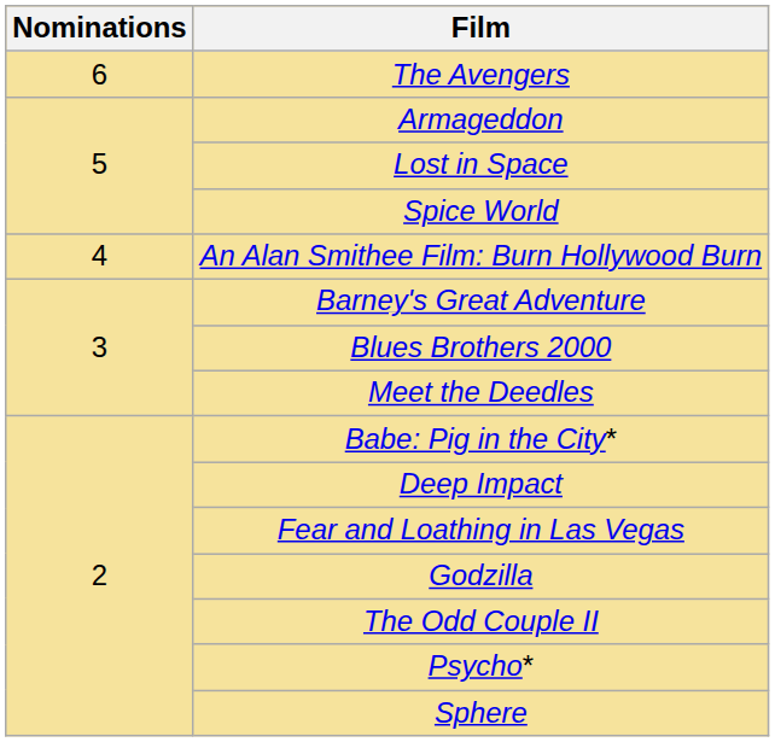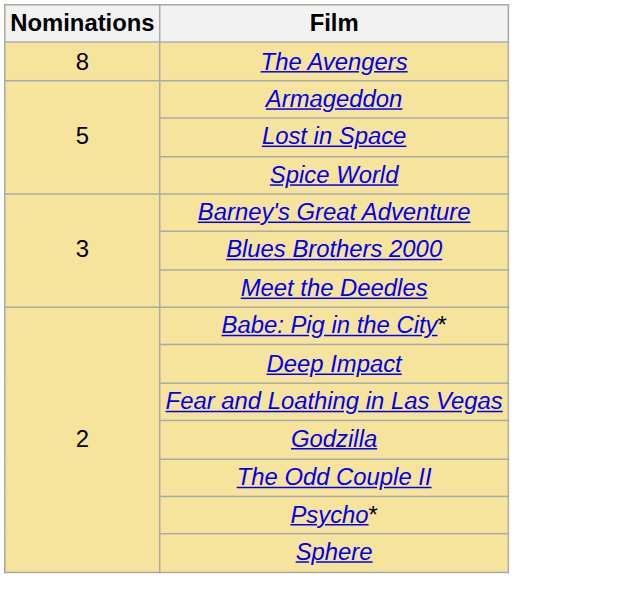The Avengers | Nominations: 6 -> 8
- row: 4 | An Alan Smithee Film: Burn Hollywood Burn
